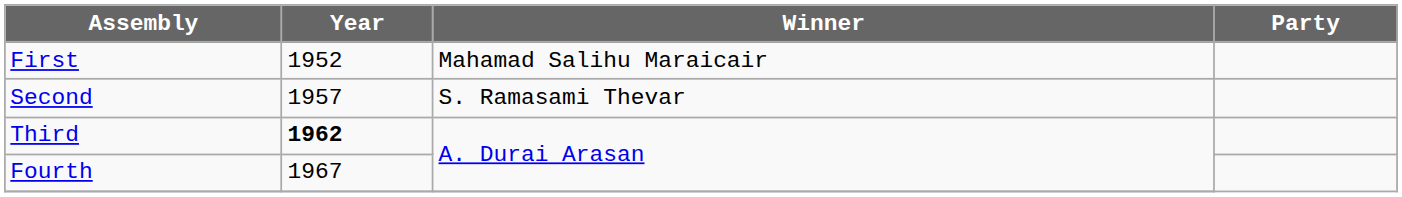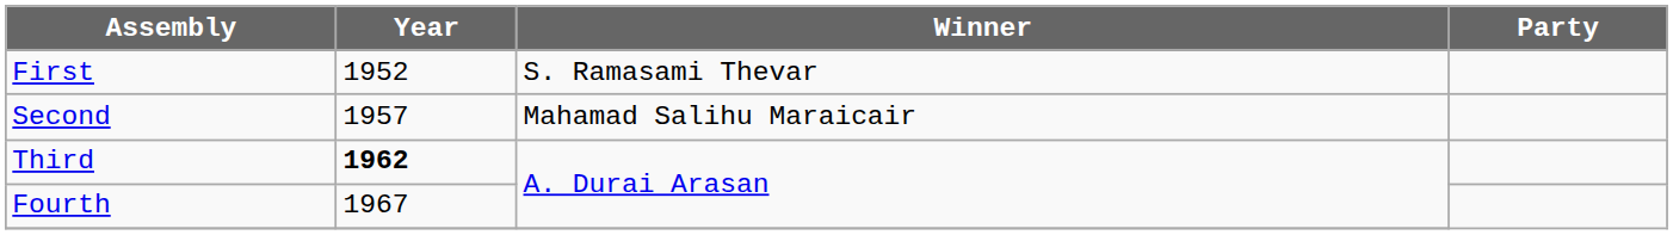First | Winner: Mahamad Salihu Maraicair -> S. Ramasami Thevar
Second | Winner: S. Ramasami Thevar -> Mahamad Salihu Maraicair
